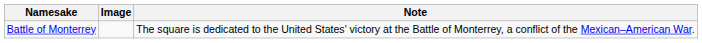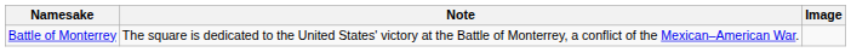columns swapped: Image <-> Note
